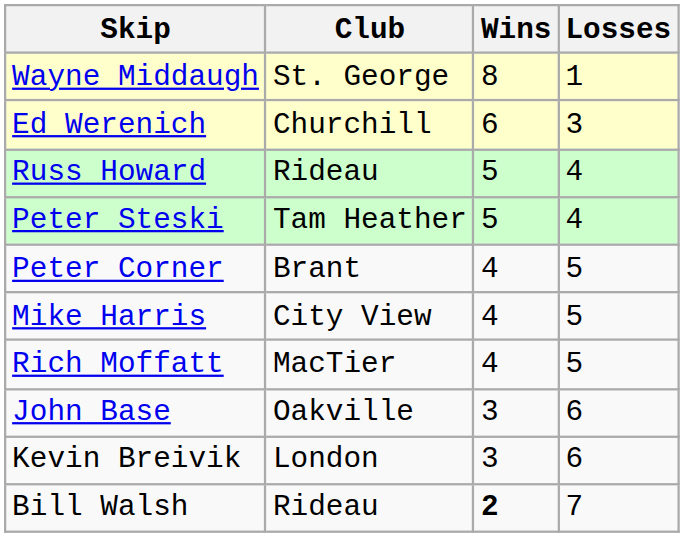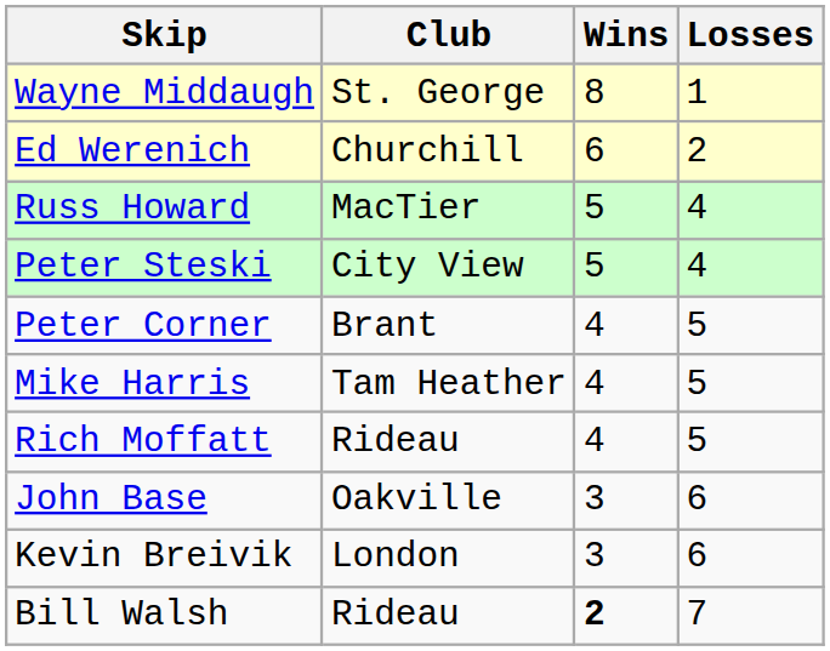Ed Werenich | Losses: 3 -> 2
Russ Howard | Club: Rideau -> MacTier
Peter Steski | Club: Tam Heather -> City View
Mike Harris | Club: City View -> Tam Heather
Rich Moffatt | Club: MacTier -> Rideau
